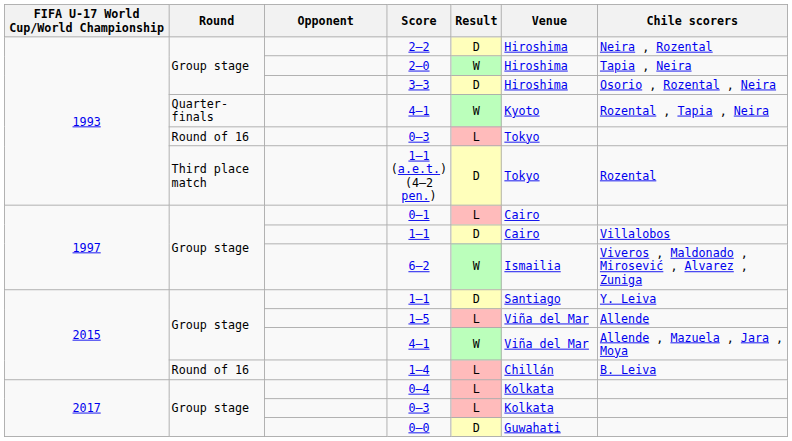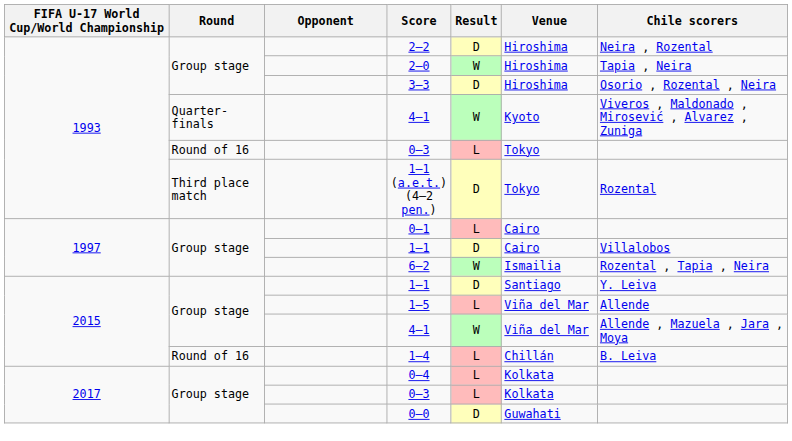1993 / 4–1 | Chile scorers: Rozental , Tapia , Neira -> Viveros , Maldonado , Mirosević , Alvarez , Zuniga
6–2 | Chile scorers: Viveros , Maldonado , Mirosević , Alvarez , Zuniga -> Rozental , Tapia , Neira
